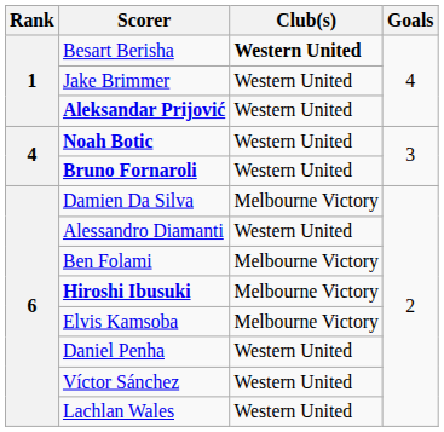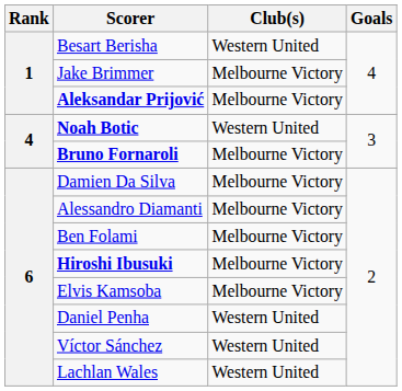Besart Berisha | Club(s): bold -> normal
Jake Brimmer | Club(s): Western United -> Melbourne Victory
Aleksandar Prijović | Club(s): Western United -> Melbourne Victory
Bruno Fornaroli | Club(s): Western United -> Melbourne Victory
Alessandro Diamanti | Club(s): Western United -> Melbourne Victory
